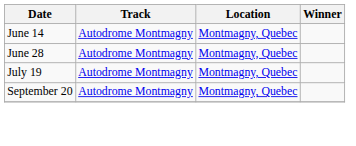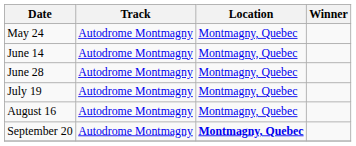+ row: May 24 | Autodrome Montmagny | Montmagny, Quebec
+ row: August 16 | Autodrome Montmagny | Montmagny, Quebec
September 20 | Location: normal -> bold
